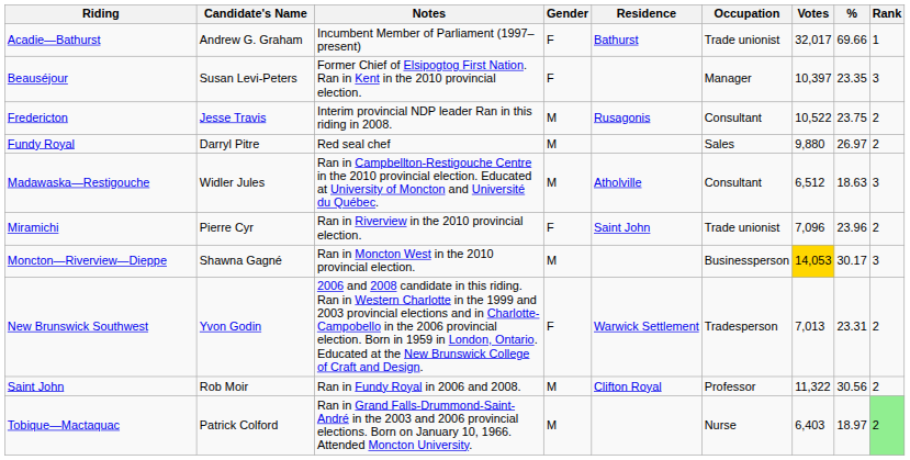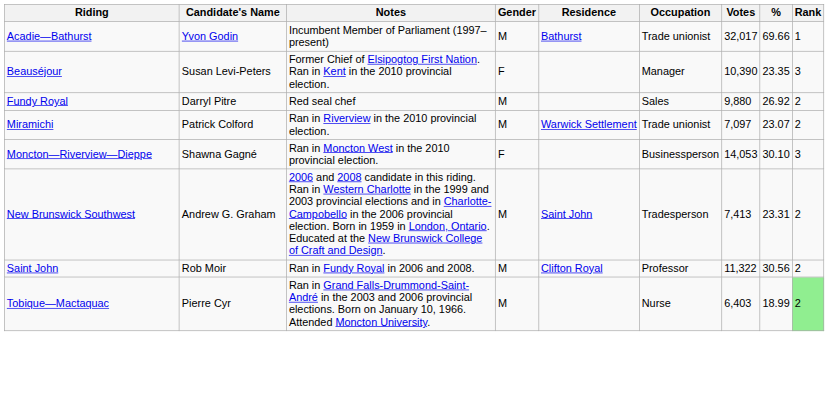Acadie—Bathurst | Candidate's Name: Andrew G. Graham -> Yvon Godin
Acadie—Bathurst | Gender: F -> M
Beauséjour | Votes: 10,397 -> 10,390
- row: Fredericton | Jesse Travis | Interim provincial NDP leader Ran in this riding in 2008. | M | Rusagonis | Consultant | 10,522 | 23.75 | 2
Fundy Royal | %: 26.97 -> 26.92
- row: Madawaska—Restigouche | Widler Jules | Ran in Campbellton-Restigouche Centre in the 2010 provincial election. Educated at University of Moncton and Université du Québec. | M | Atholville | Consultant | 6,512 | 18.63 | 3
Miramichi | Candidate's Name: Pierre Cyr -> Patrick Colford
Miramichi | Gender: F -> M
Miramichi | Residence: Saint John -> Warwick Settlement
Miramichi | Votes: 7,096 -> 7,097
Miramichi | %: 23.96 -> 23.07
Moncton—Riverview—Dieppe | Gender: M -> F
Moncton—Riverview—Dieppe | Votes: gold background -> no background
Moncton—Riverview—Dieppe | %: 30.17 -> 30.10
New Brunswick Southwest | Candidate's Name: Yvon Godin -> Andrew G. Graham
New Brunswick Southwest | Gender: F -> M
New Brunswick Southwest | Residence: Warwick Settlement -> Saint John
New Brunswick Southwest | Votes: 7,013 -> 7,413
Tobique—Mactaquac | Candidate's Name: Patrick Colford -> Pierre Cyr
Tobique—Mactaquac | %: 18.97 -> 18.99
